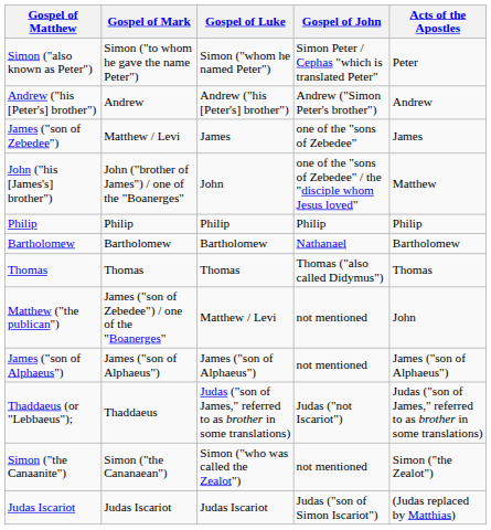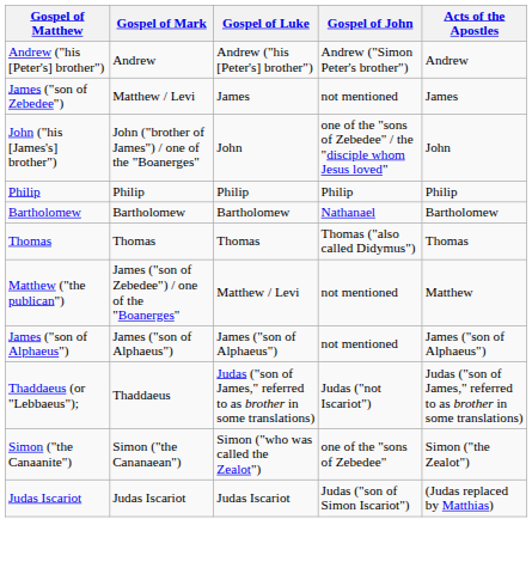- row: Simon ("also known as Peter") | Simon ("to whom he gave the name Peter") | Simon ("whom he named Peter") | Simon Peter / Cephas "which is translated Peter" | Peter
James ("son of Zebedee") | Gospel of John: one of the "sons of Zebedee" -> not mentioned
John ("his [James's] brother") | Acts of the Apostles: Matthew -> John
Matthew ("the publican") | Acts of the Apostles: John -> Matthew
Simon ("the Canaanite") | Gospel of John: not mentioned -> one of the "sons of Zebedee"
